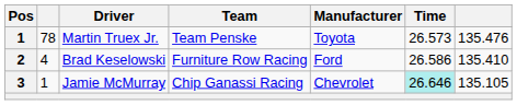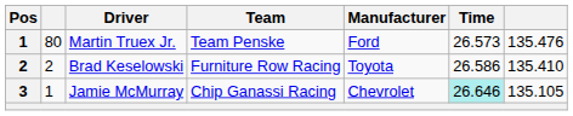Martin Truex Jr. | column 2: 78 -> 80
Martin Truex Jr. | Manufacturer: Toyota -> Ford
Brad Keselowski | column 2: 4 -> 2
Brad Keselowski | Manufacturer: Ford -> Toyota
